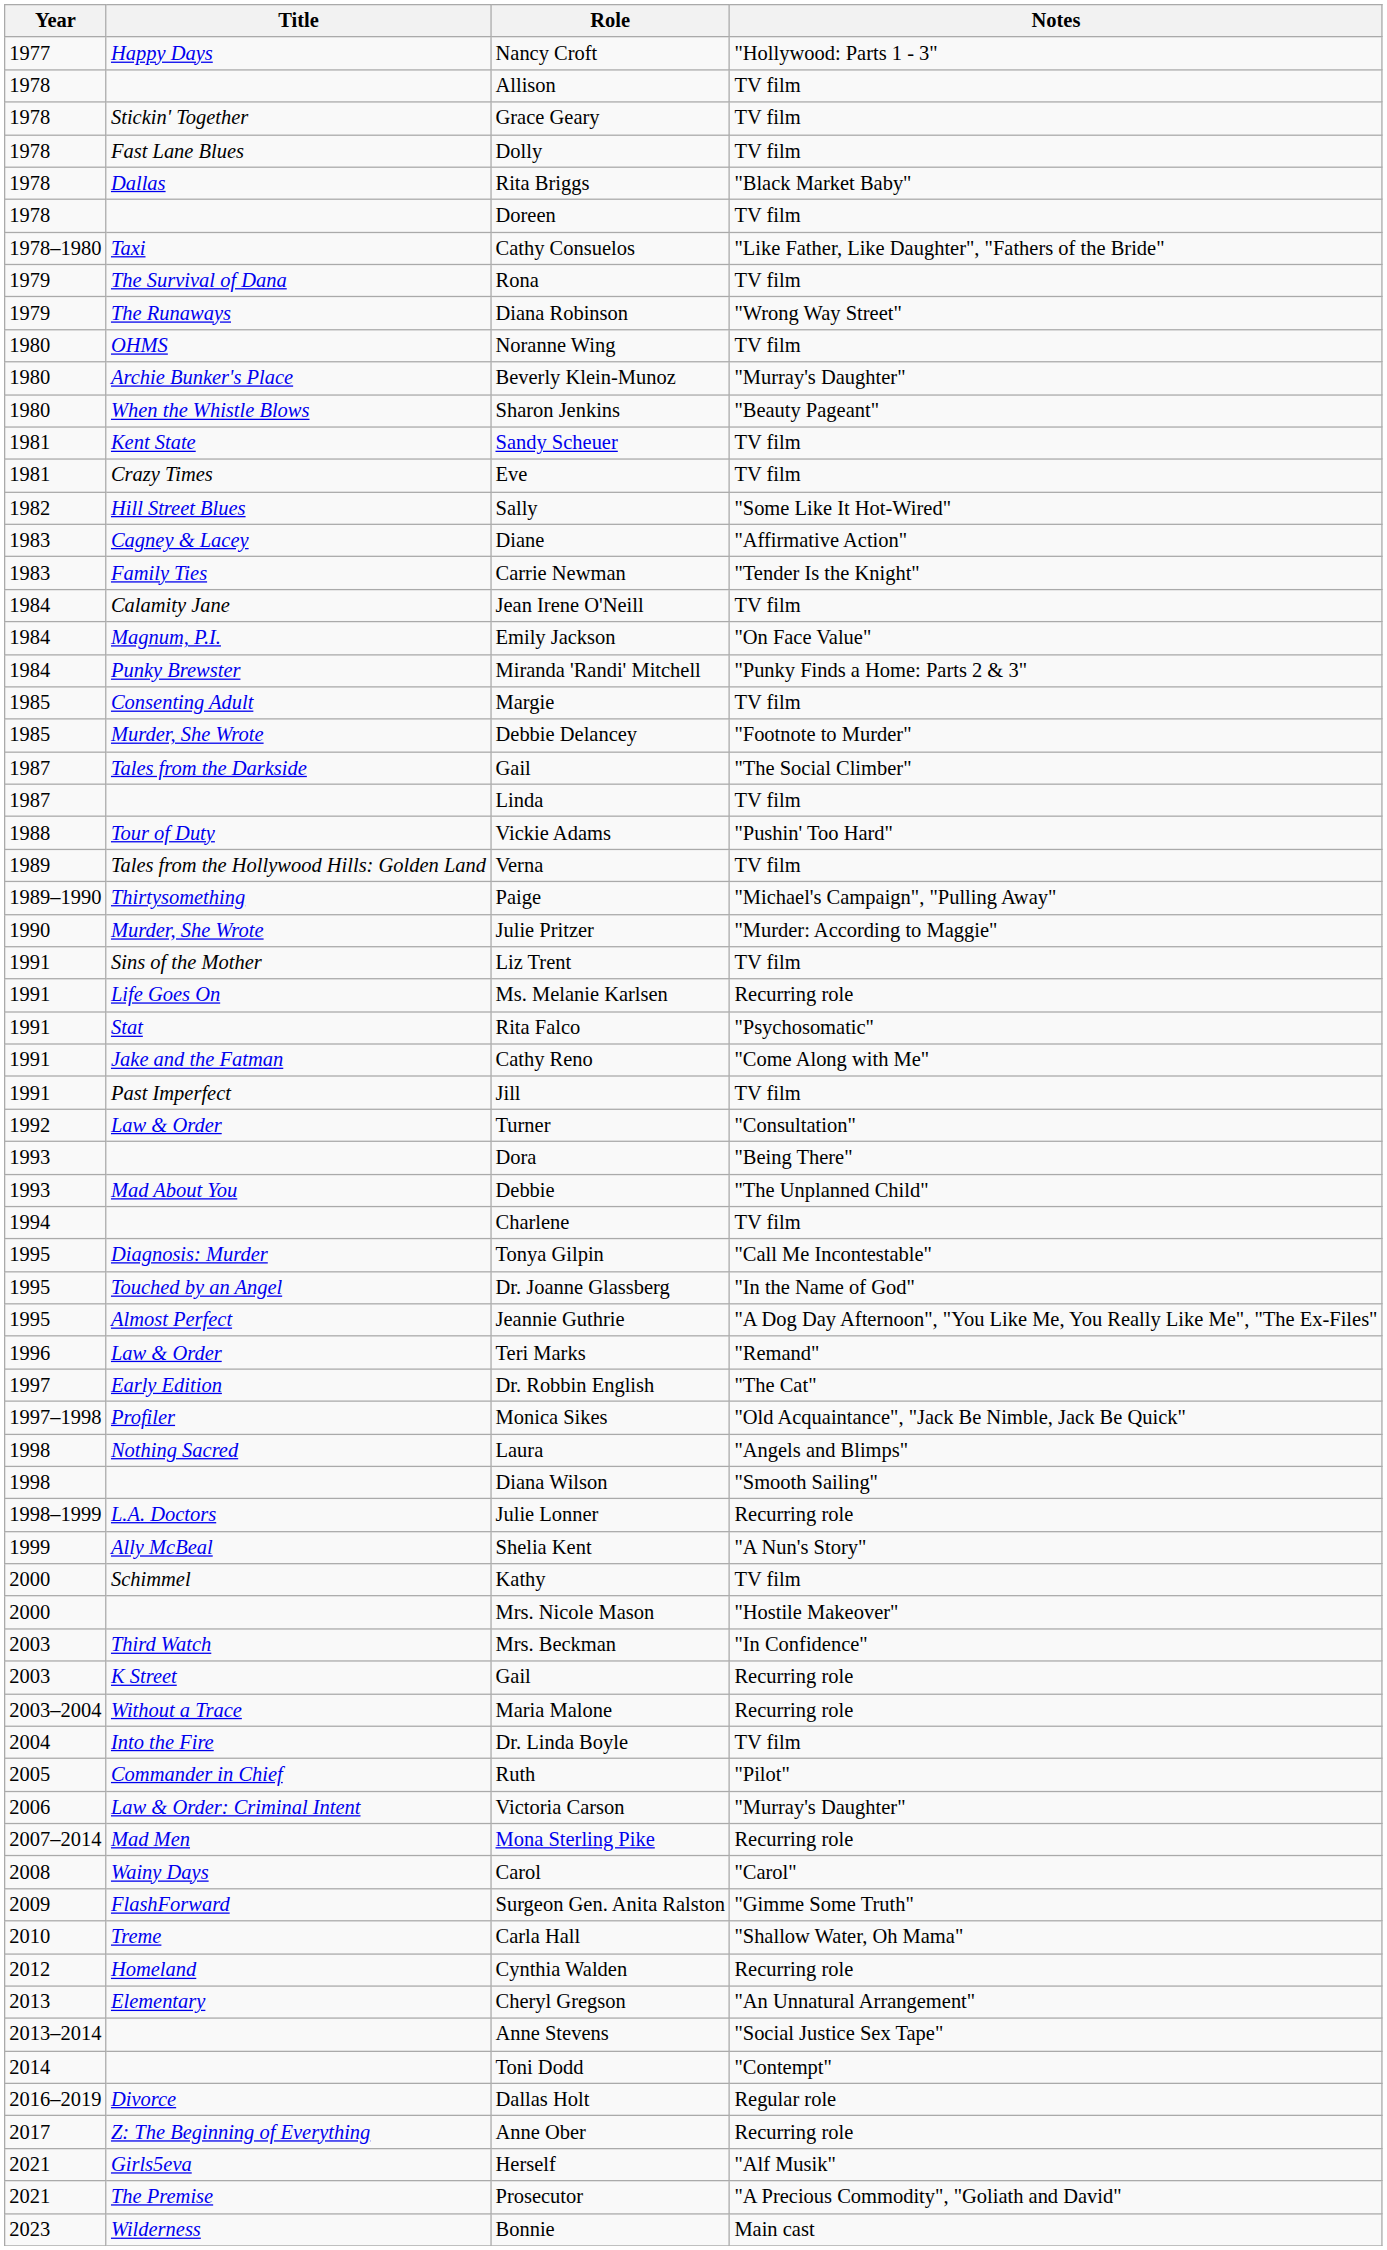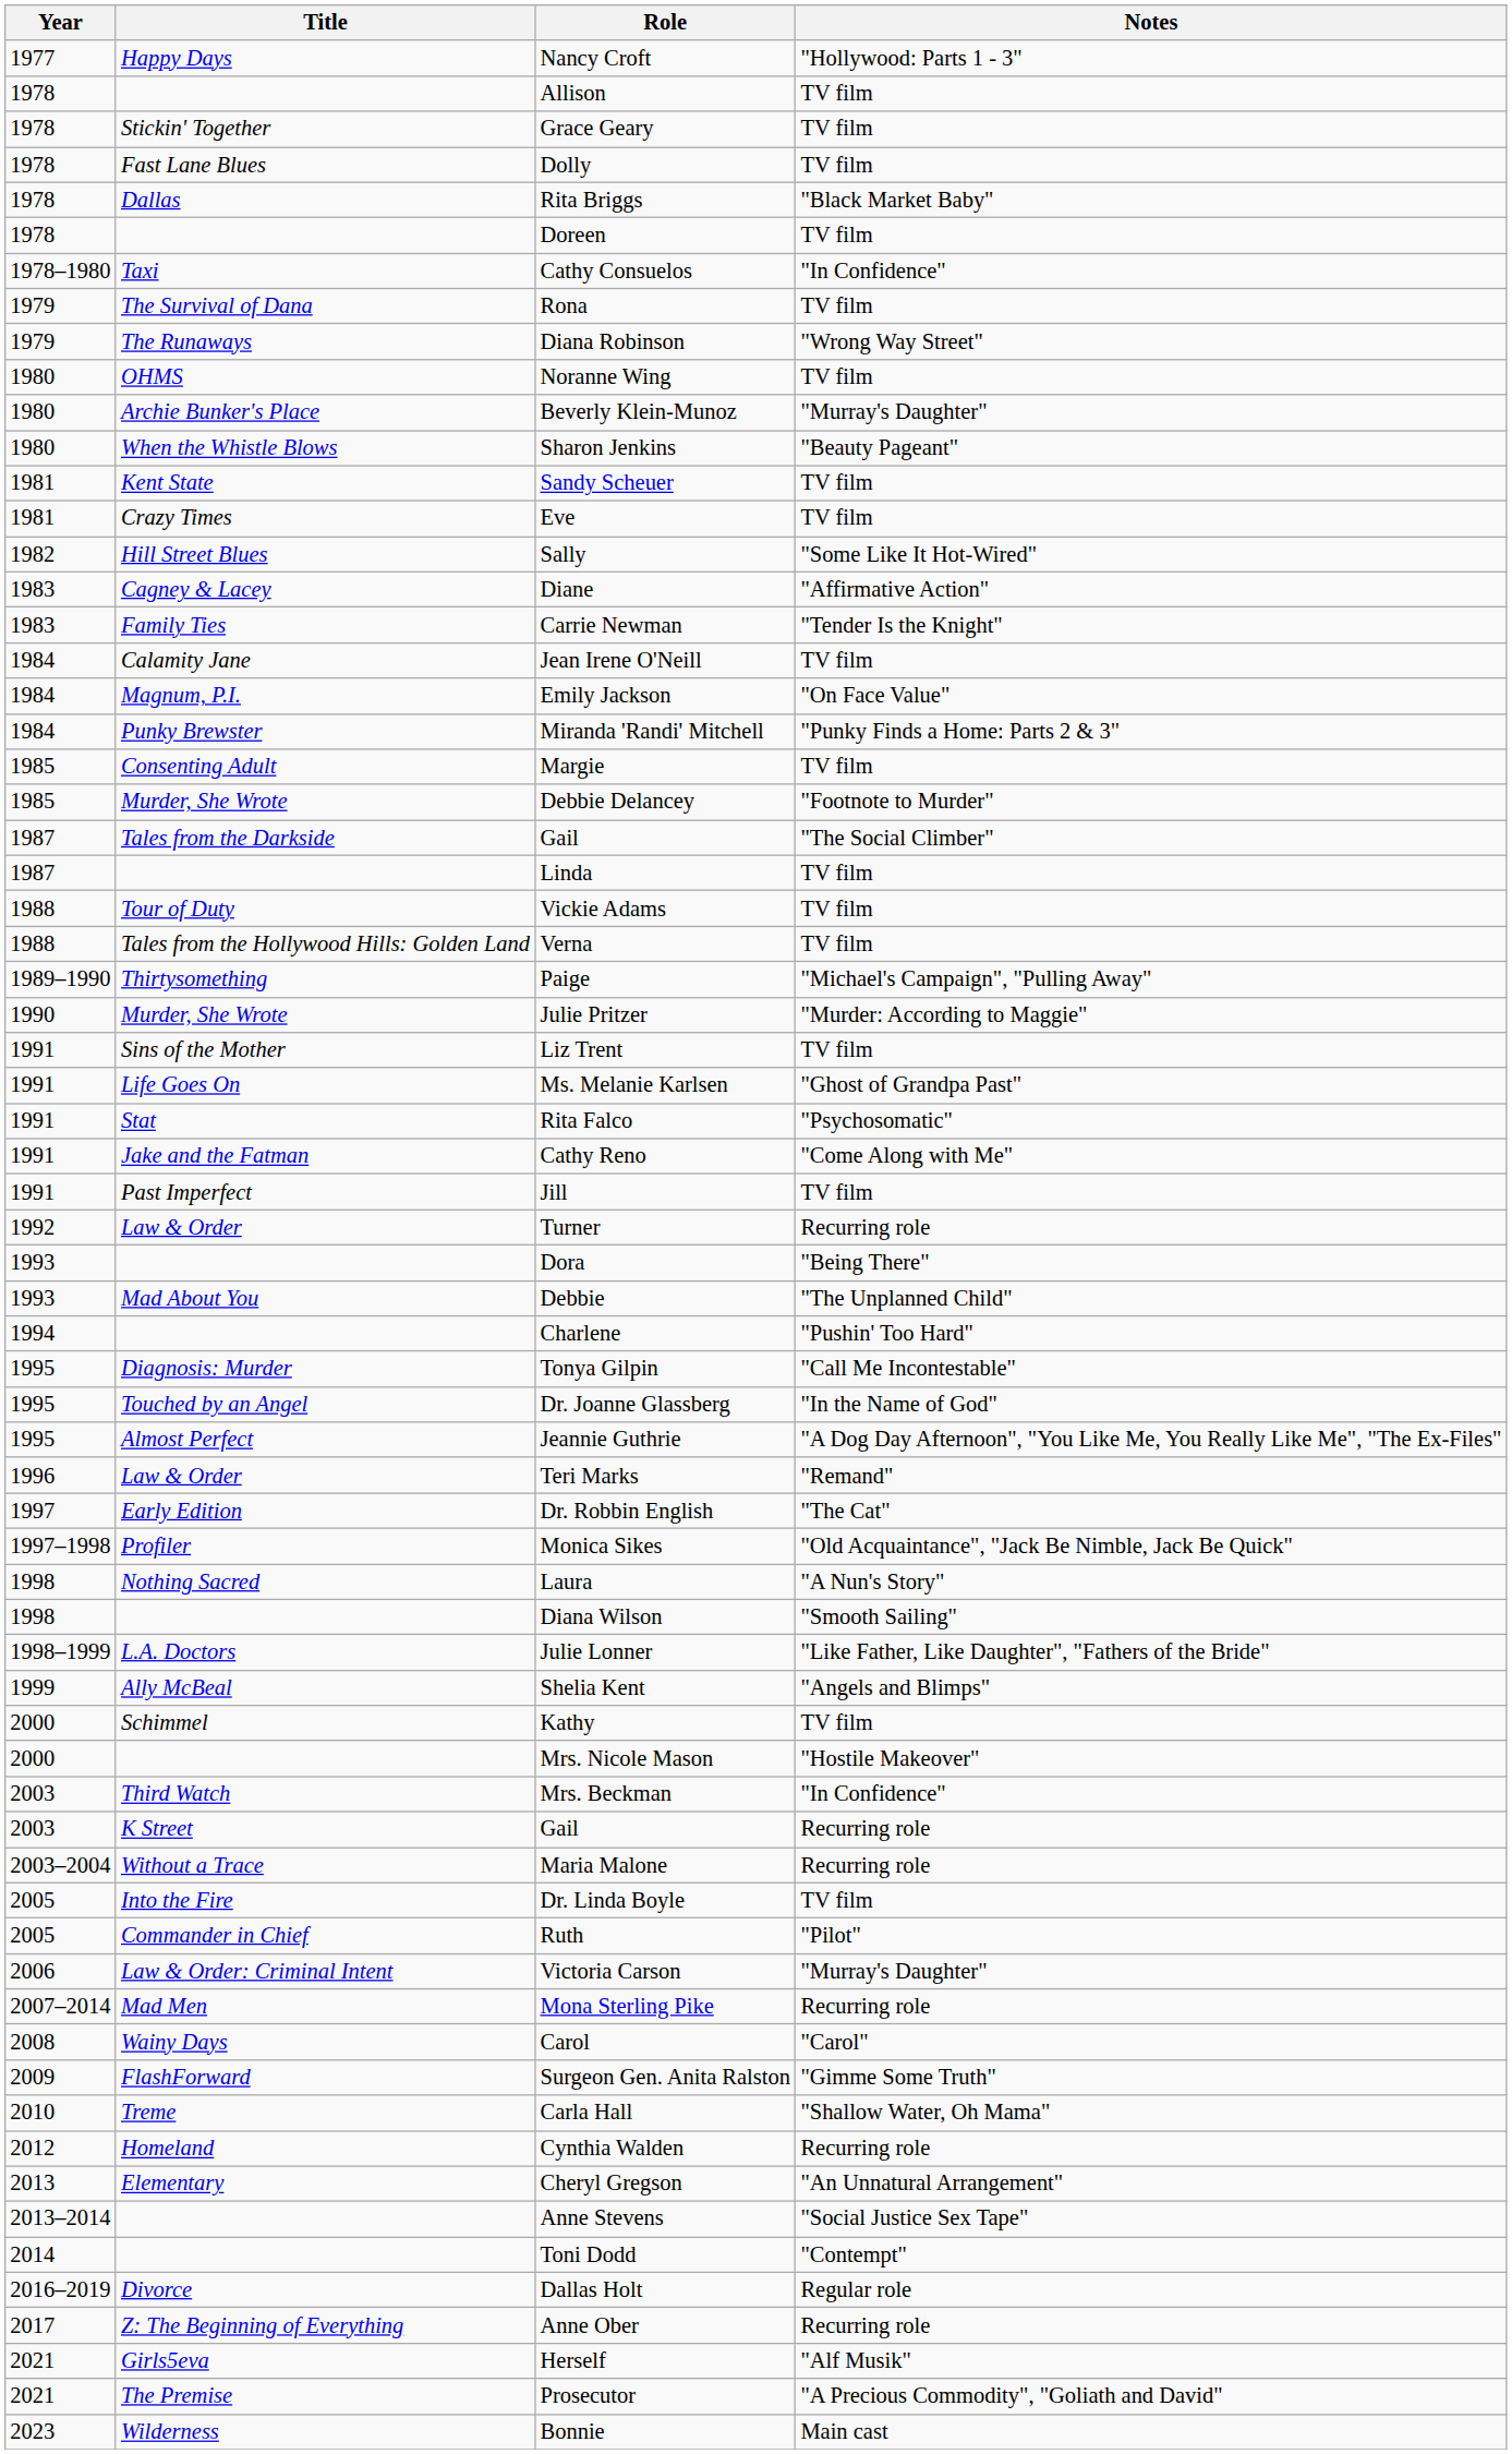Cathy Consuelos | Notes: "Like Father, Like Daughter", "Fathers of the Bride" -> "In Confidence"
Vickie Adams | Notes: "Pushin' Too Hard" -> TV film
Verna | Year: 1989 -> 1988
Ms. Melanie Karlsen | Notes: Recurring role -> "Ghost of Grandpa Past"
Turner | Notes: "Consultation" -> Recurring role
Charlene | Notes: TV film -> "Pushin' Too Hard"
Laura | Notes: "Angels and Blimps" -> "A Nun's Story"
Julie Lonner | Notes: Recurring role -> "Like Father, Like Daughter", "Fathers of the Bride"
Shelia Kent | Notes: "A Nun's Story" -> "Angels and Blimps"
Dr. Linda Boyle | Year: 2004 -> 2005
